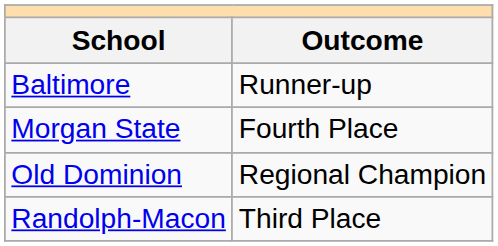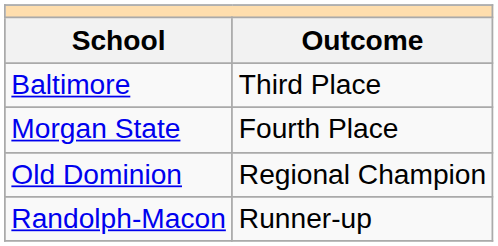Baltimore | Outcome: Runner-up -> Third Place
Randolph-Macon | Outcome: Third Place -> Runner-up
